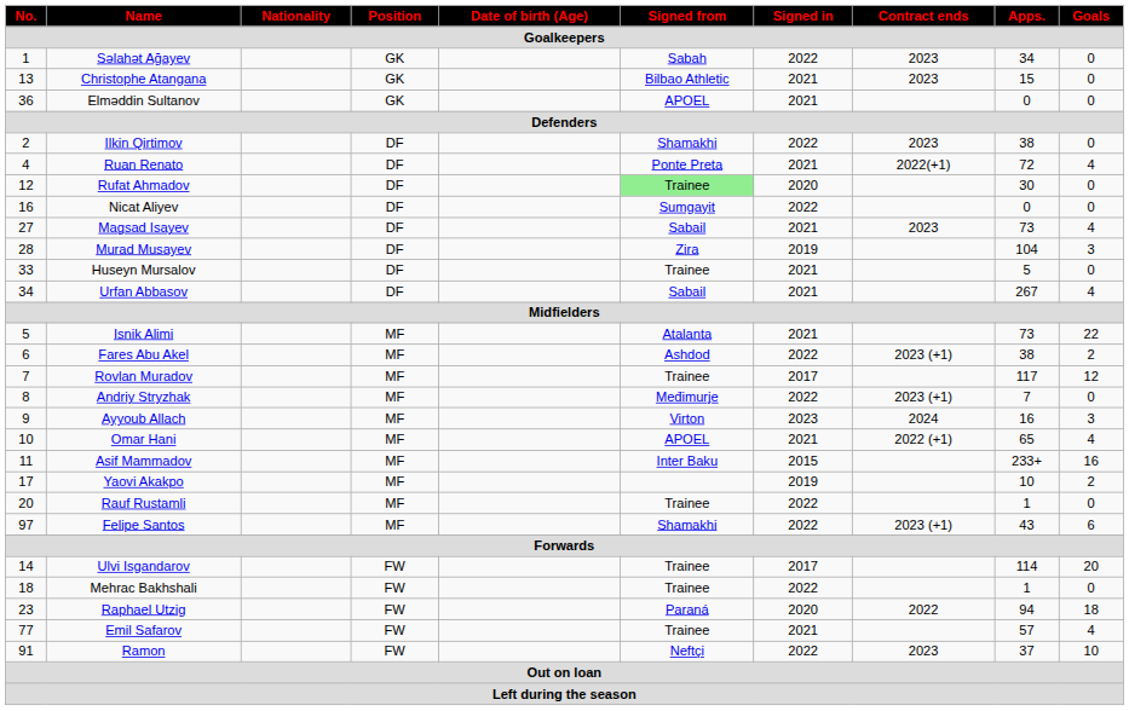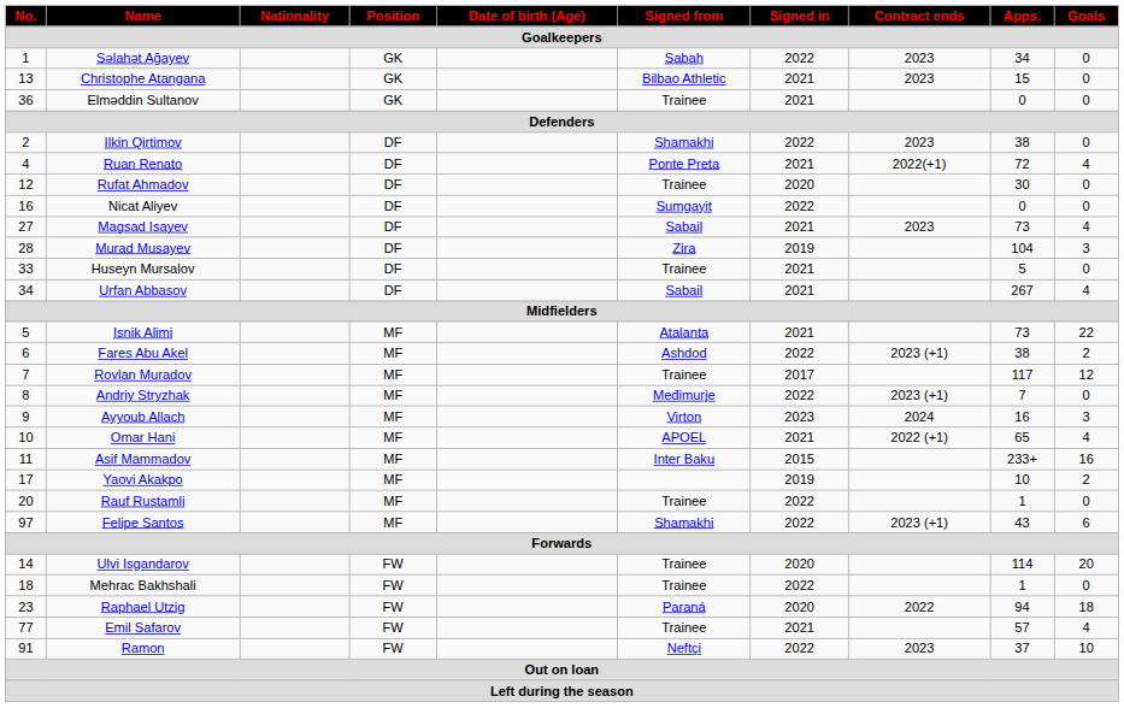Elməddin Sultanov | Signed from: APOEL -> Trainee
Rufat Ahmadov | Signed from: lightgreen background -> no background
Ulvi Isgandarov | Signed in: 2017 -> 2020
